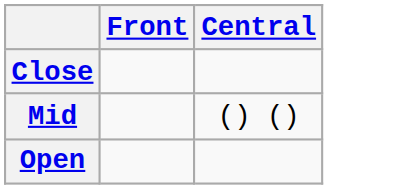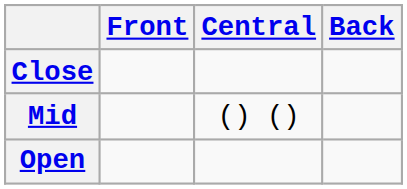+ column: Back
